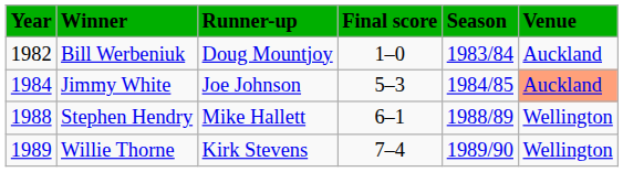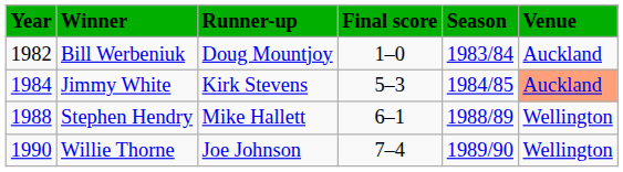Jimmy White | Runner-up: Joe Johnson -> Kirk Stevens
Willie Thorne | Year: 1989 -> 1990
Willie Thorne | Runner-up: Kirk Stevens -> Joe Johnson
